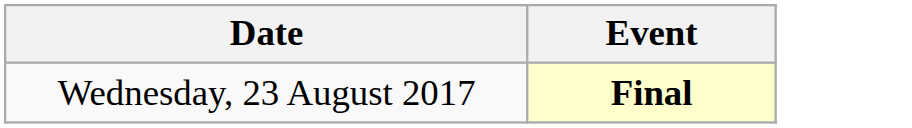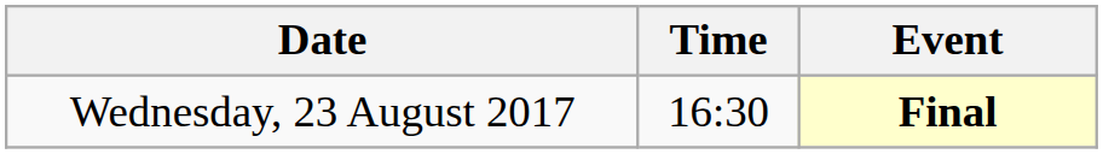+ column: Time | 16:30
